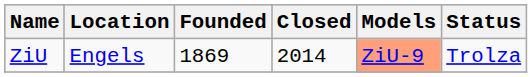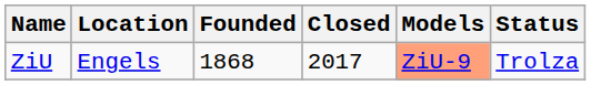ZiU | Founded: 1869 -> 1868
ZiU | Closed: 2014 -> 2017
